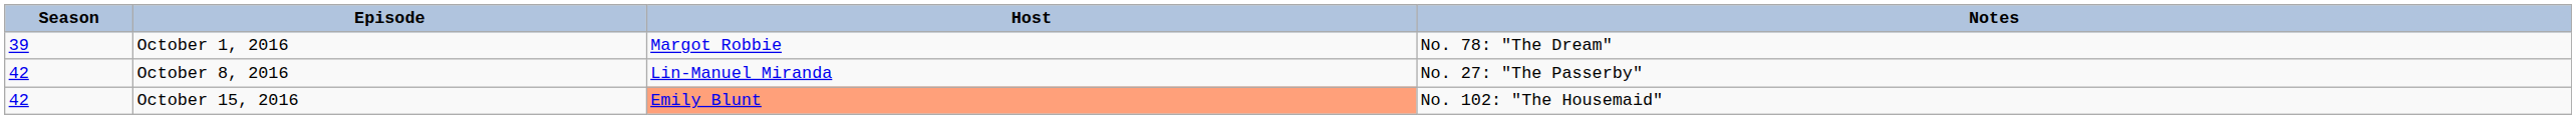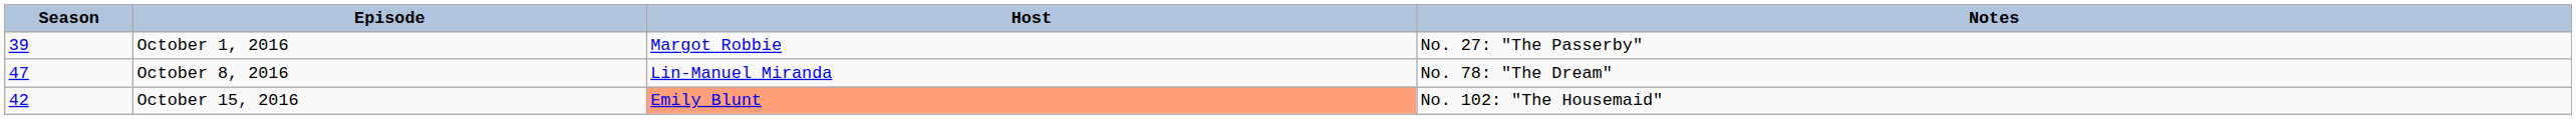October 1, 2016 | Notes: No. 78: "The Dream" -> No. 27: "The Passerby"
October 8, 2016 | Season: 42 -> 47
October 8, 2016 | Notes: No. 27: "The Passerby" -> No. 78: "The Dream"
